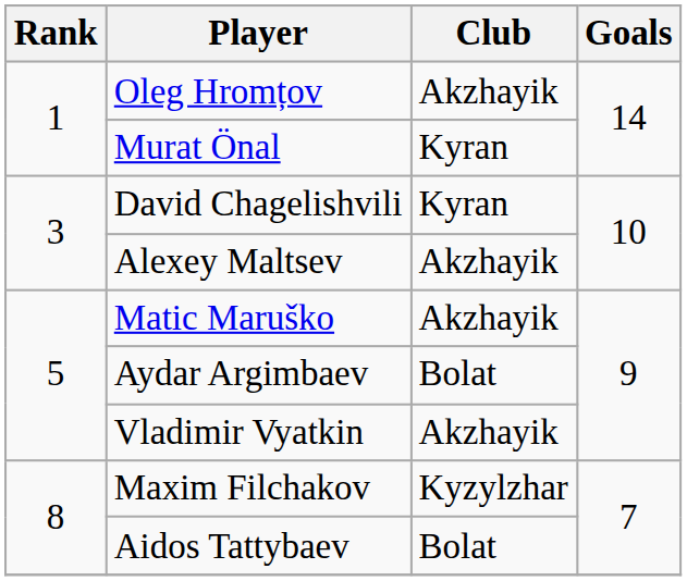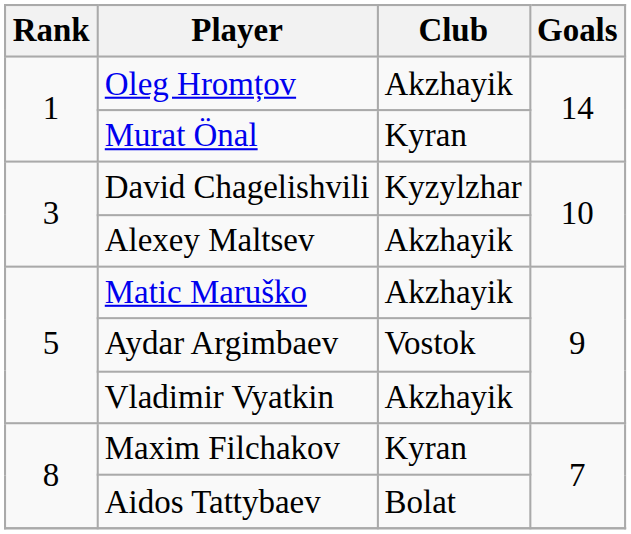David Chagelishvili | Club: Kyran -> Kyzylzhar
Aydar Argimbaev | Club: Bolat -> Vostok
Maxim Filchakov | Club: Kyzylzhar -> Kyran
